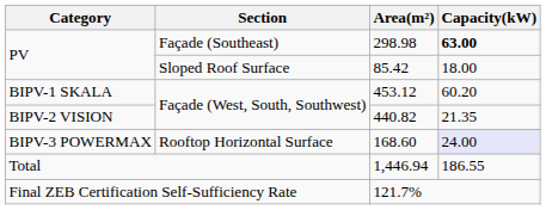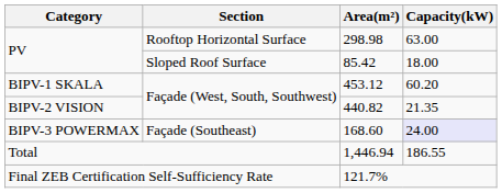298.98 | Section: Façade (Southeast) -> Rooftop Horizontal Surface
298.98 | Capacity(kW): bold -> normal
168.60 | Section: Rooftop Horizontal Surface -> Façade (Southeast)
